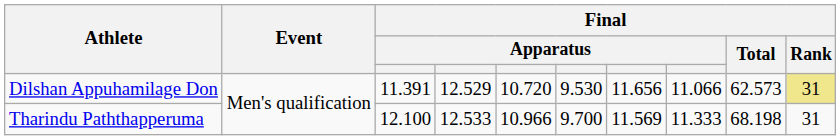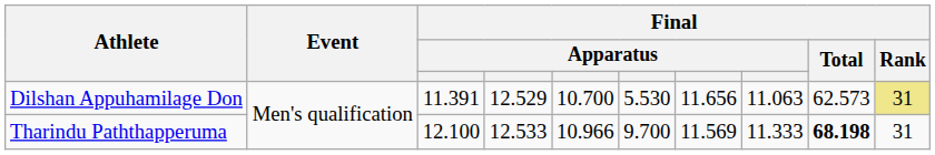Dilshan Appuhamilage Don | column 5: 10.720 -> 10.700
Dilshan Appuhamilage Don | column 6: 9.530 -> 5.530
Dilshan Appuhamilage Don | column 8: 11.066 -> 11.063
Tharindu Paththapperuma | Final / Total: normal -> bold
